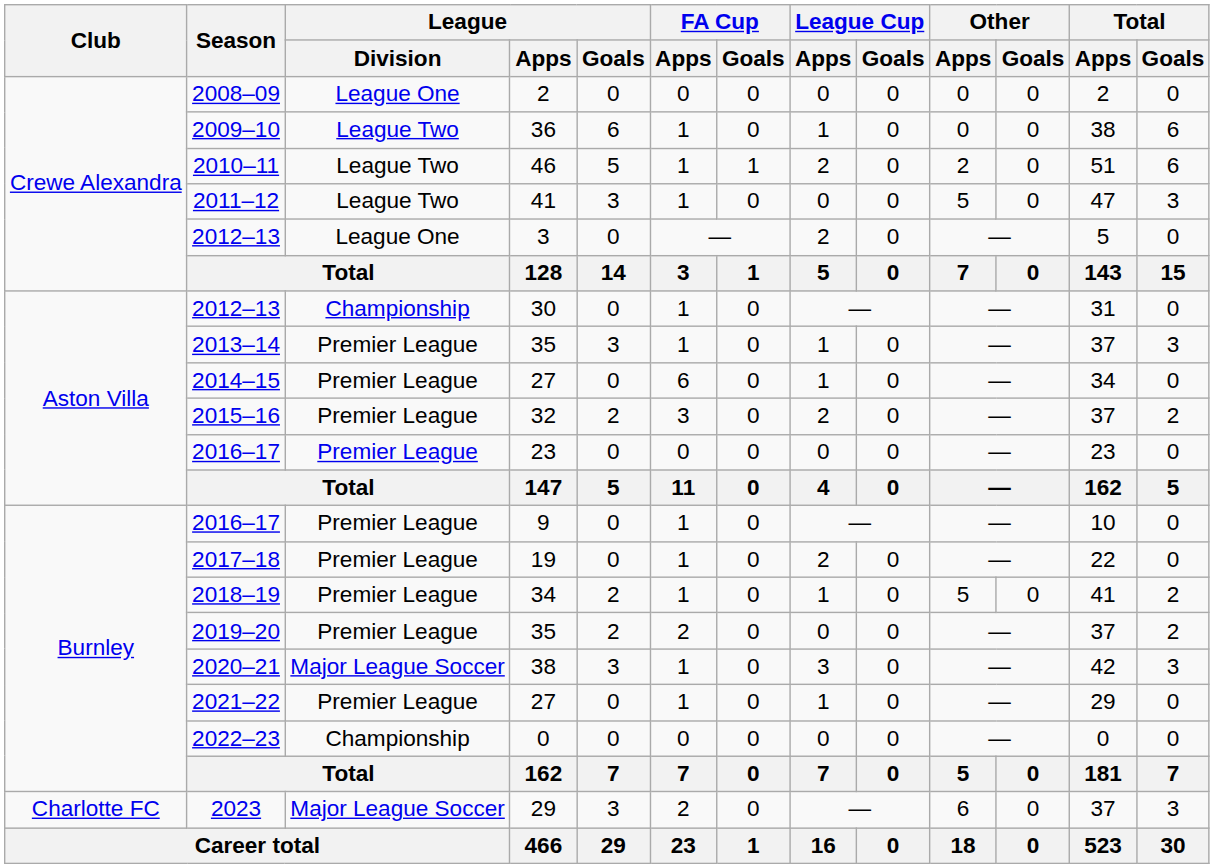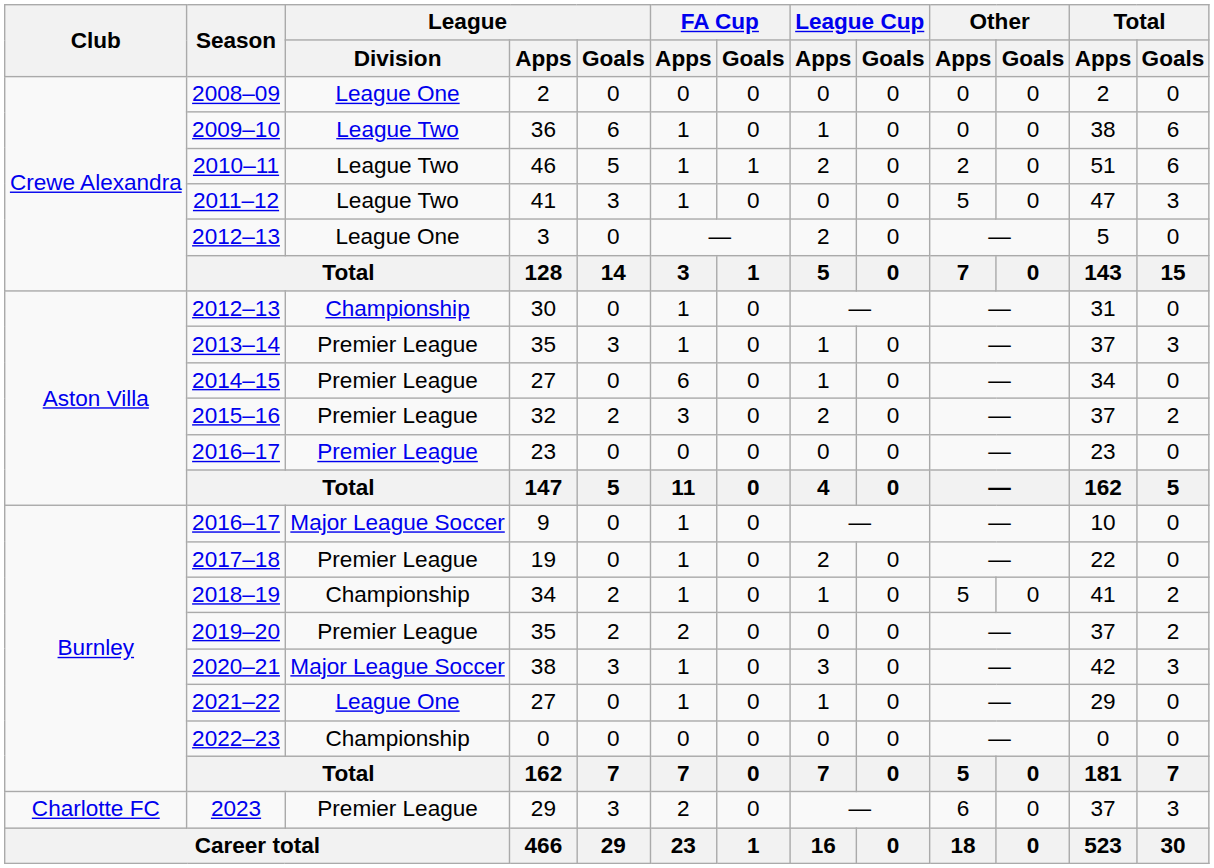2016–17 / 9 | League / Division: Premier League -> Major League Soccer
2018–19 | League / Division: Premier League -> Championship
2021–22 | League / Division: Premier League -> League One
2023 | League / Division: Major League Soccer -> Premier League
